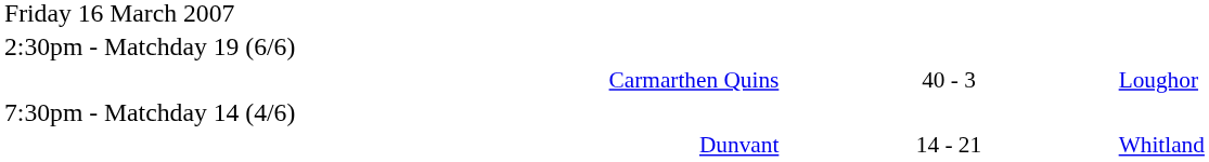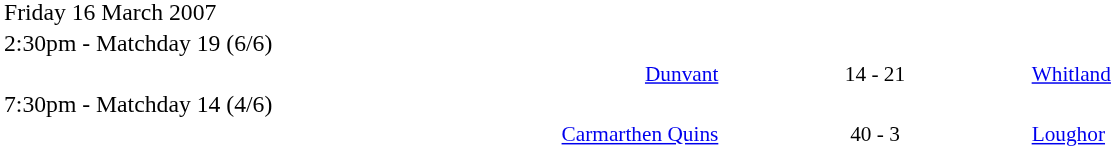rows swapped: Carmarthen Quins <-> Dunvant
